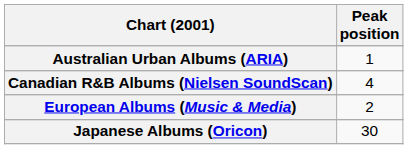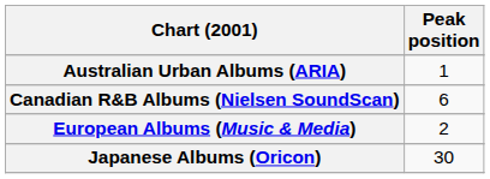Canadian R&B Albums (Nielsen SoundScan) | Peak position: 4 -> 6
